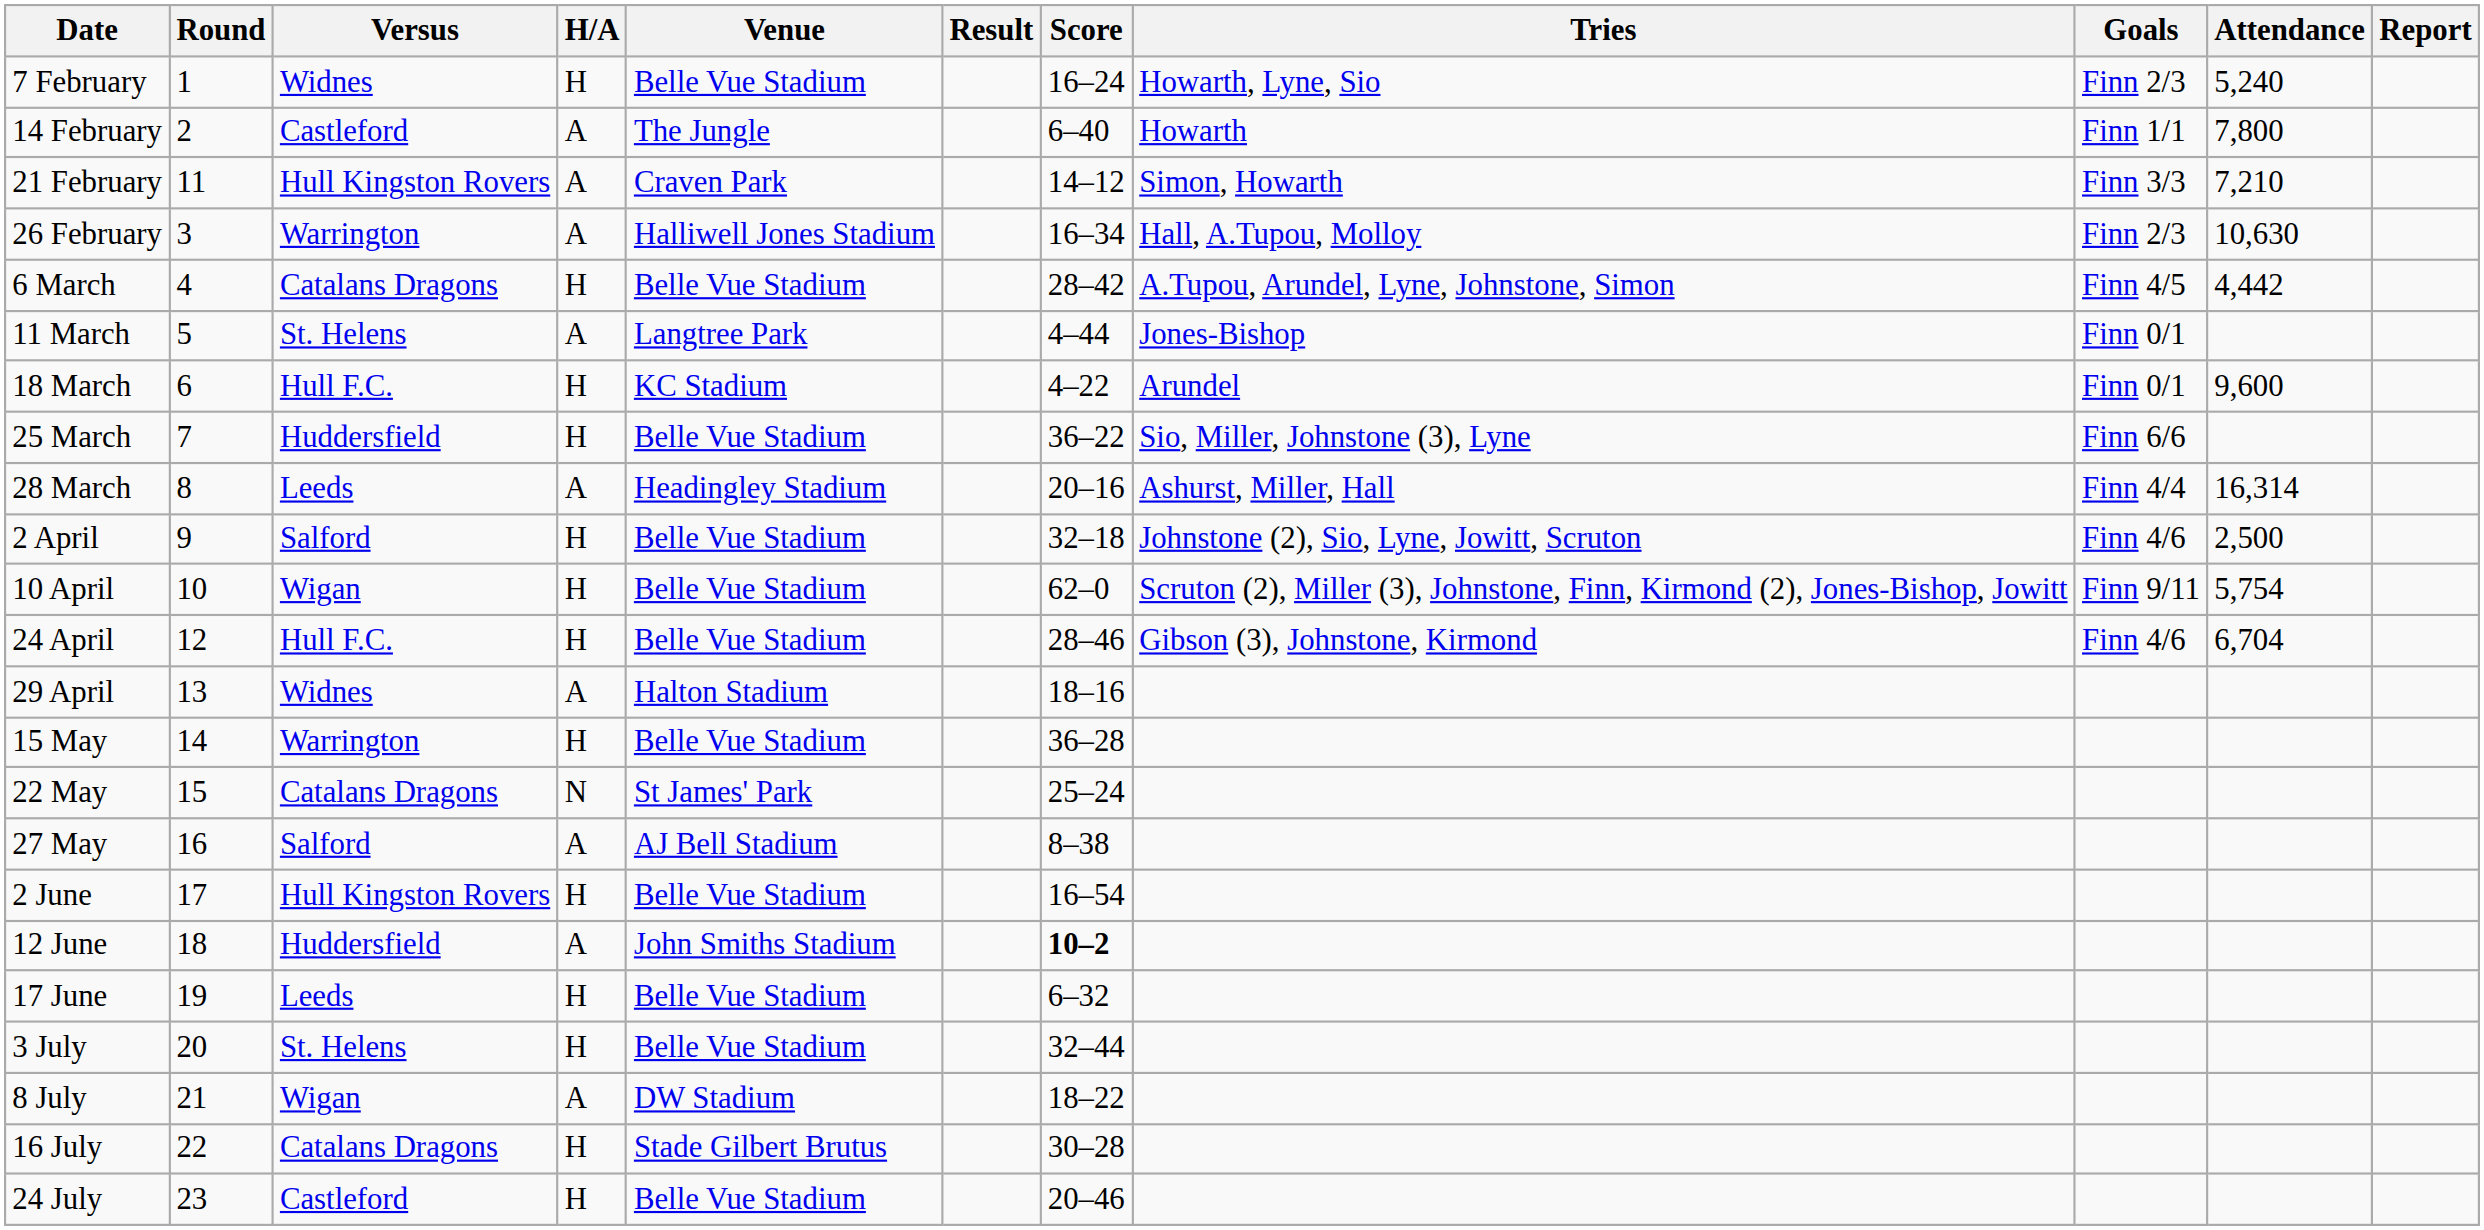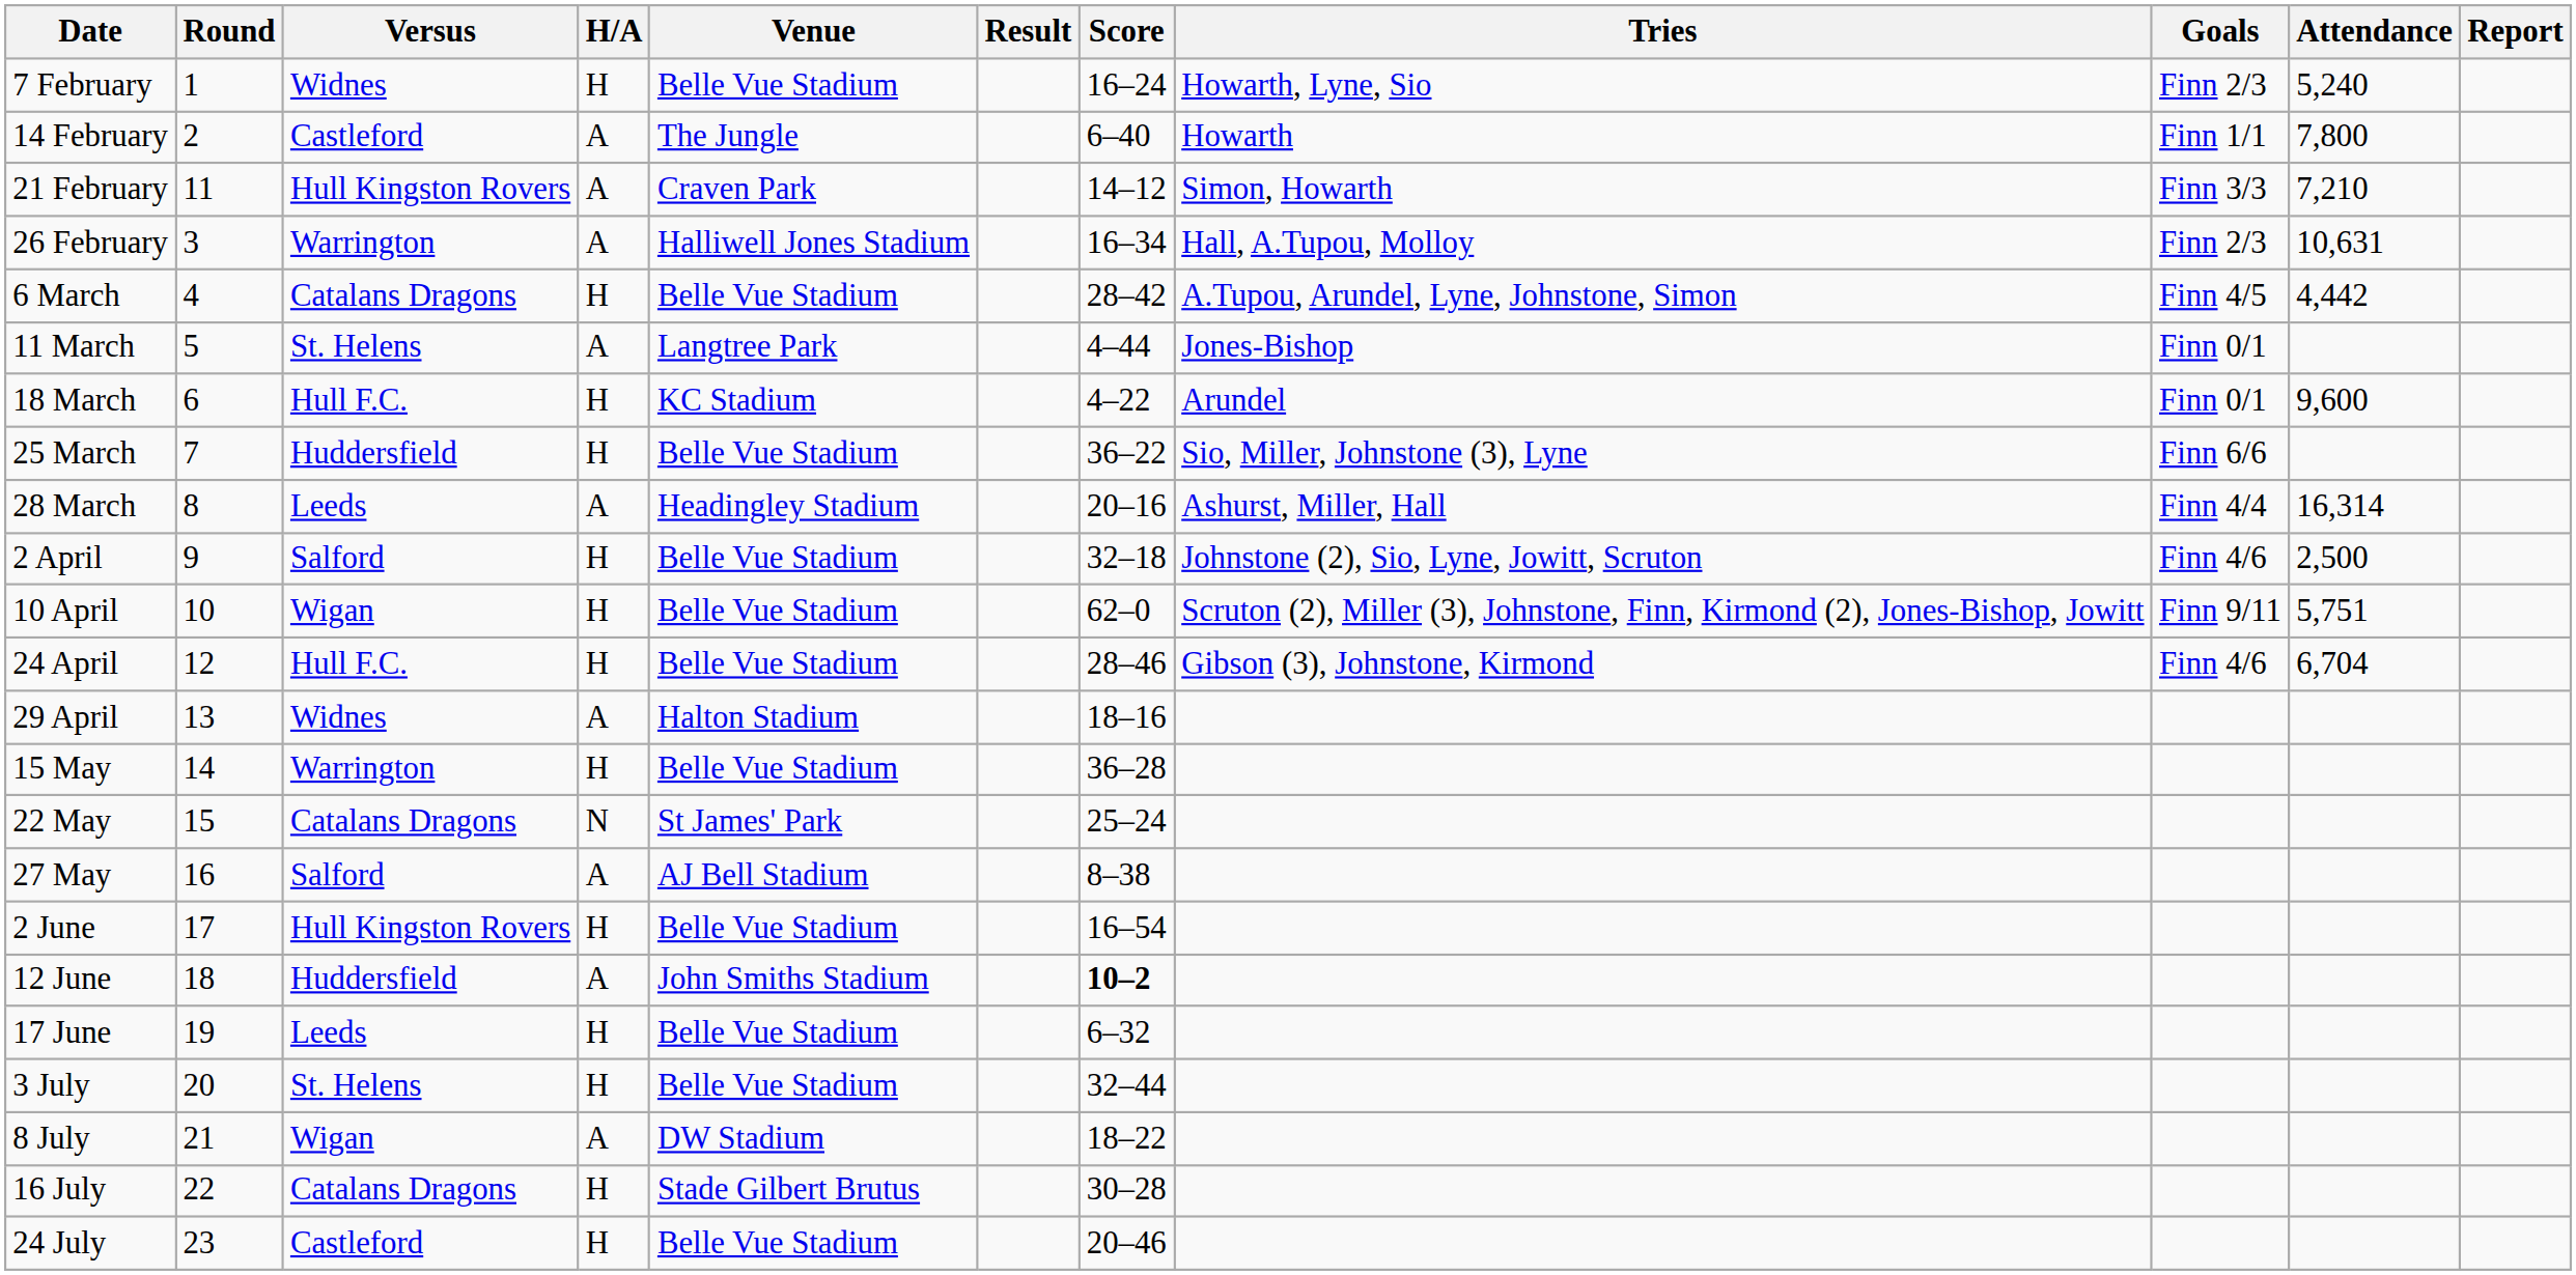26 February | Attendance: 10,630 -> 10,631
10 April | Attendance: 5,754 -> 5,751
